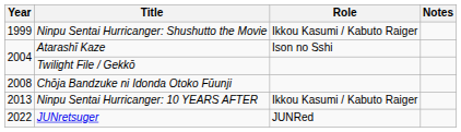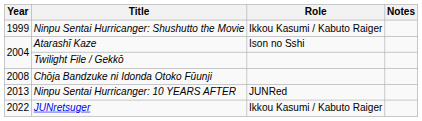Ninpu Sentai Hurricanger: 10 YEARS AFTER | Role: Ikkou Kasumi / Kabuto Raiger -> JUNRed
JUNretsuger | Role: JUNRed -> Ikkou Kasumi / Kabuto Raiger
